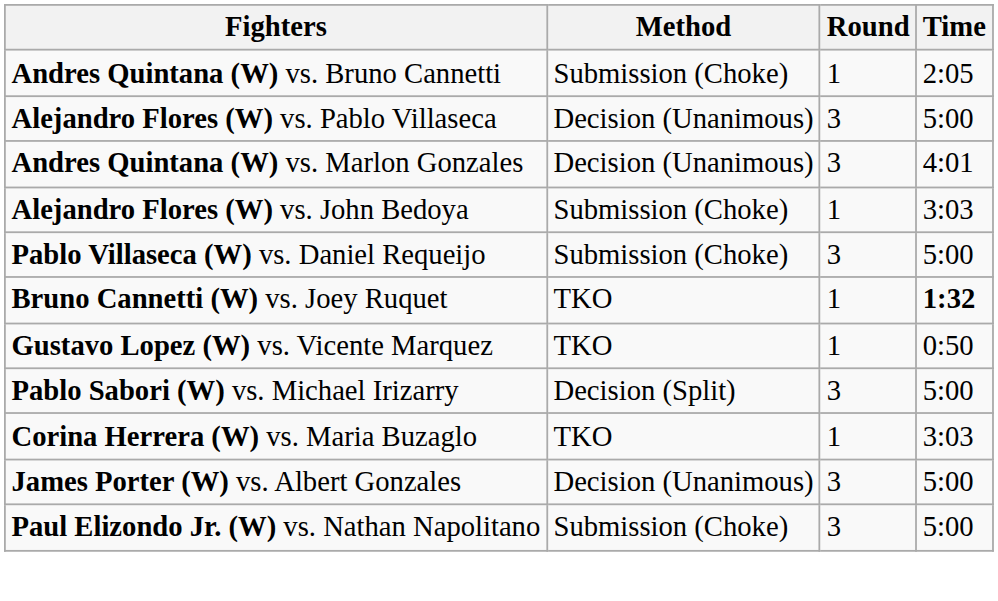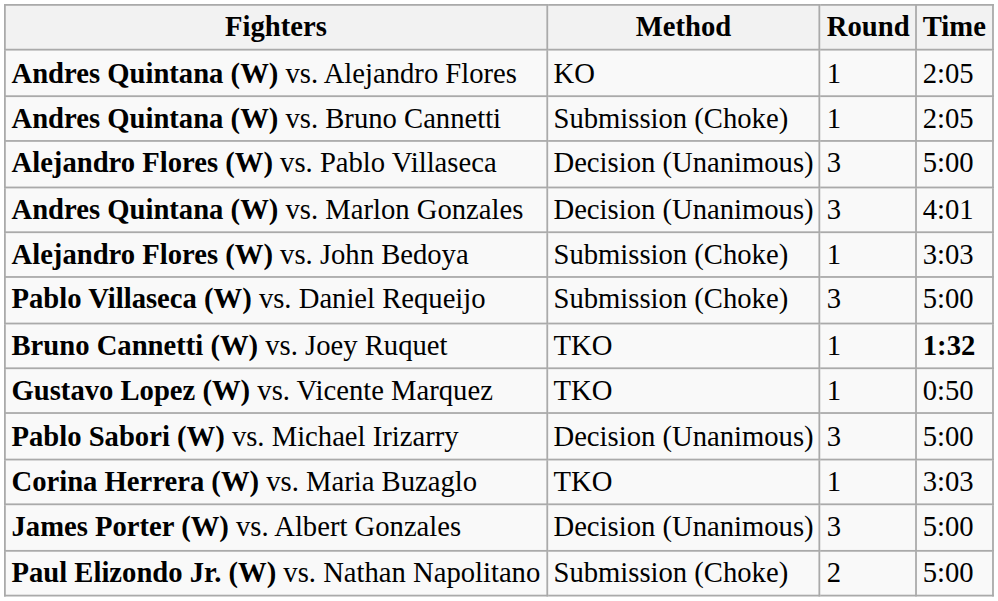+ row: Andres Quintana (W) vs. Alejandro Flores | KO | 1 | 2:05
Pablo Sabori (W) vs. Michael Irizarry | Method: Decision (Split) -> Decision (Unanimous)
Paul Elizondo Jr. (W) vs. Nathan Napolitano | Round: 3 -> 2
